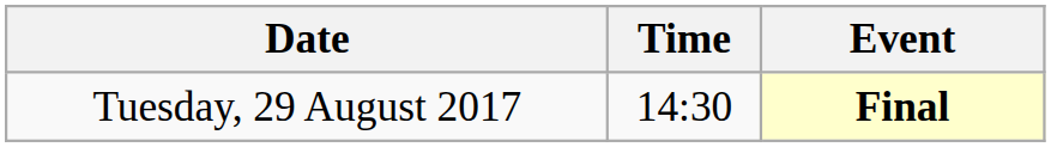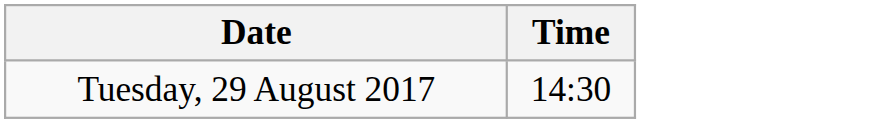- column: Event | Final
